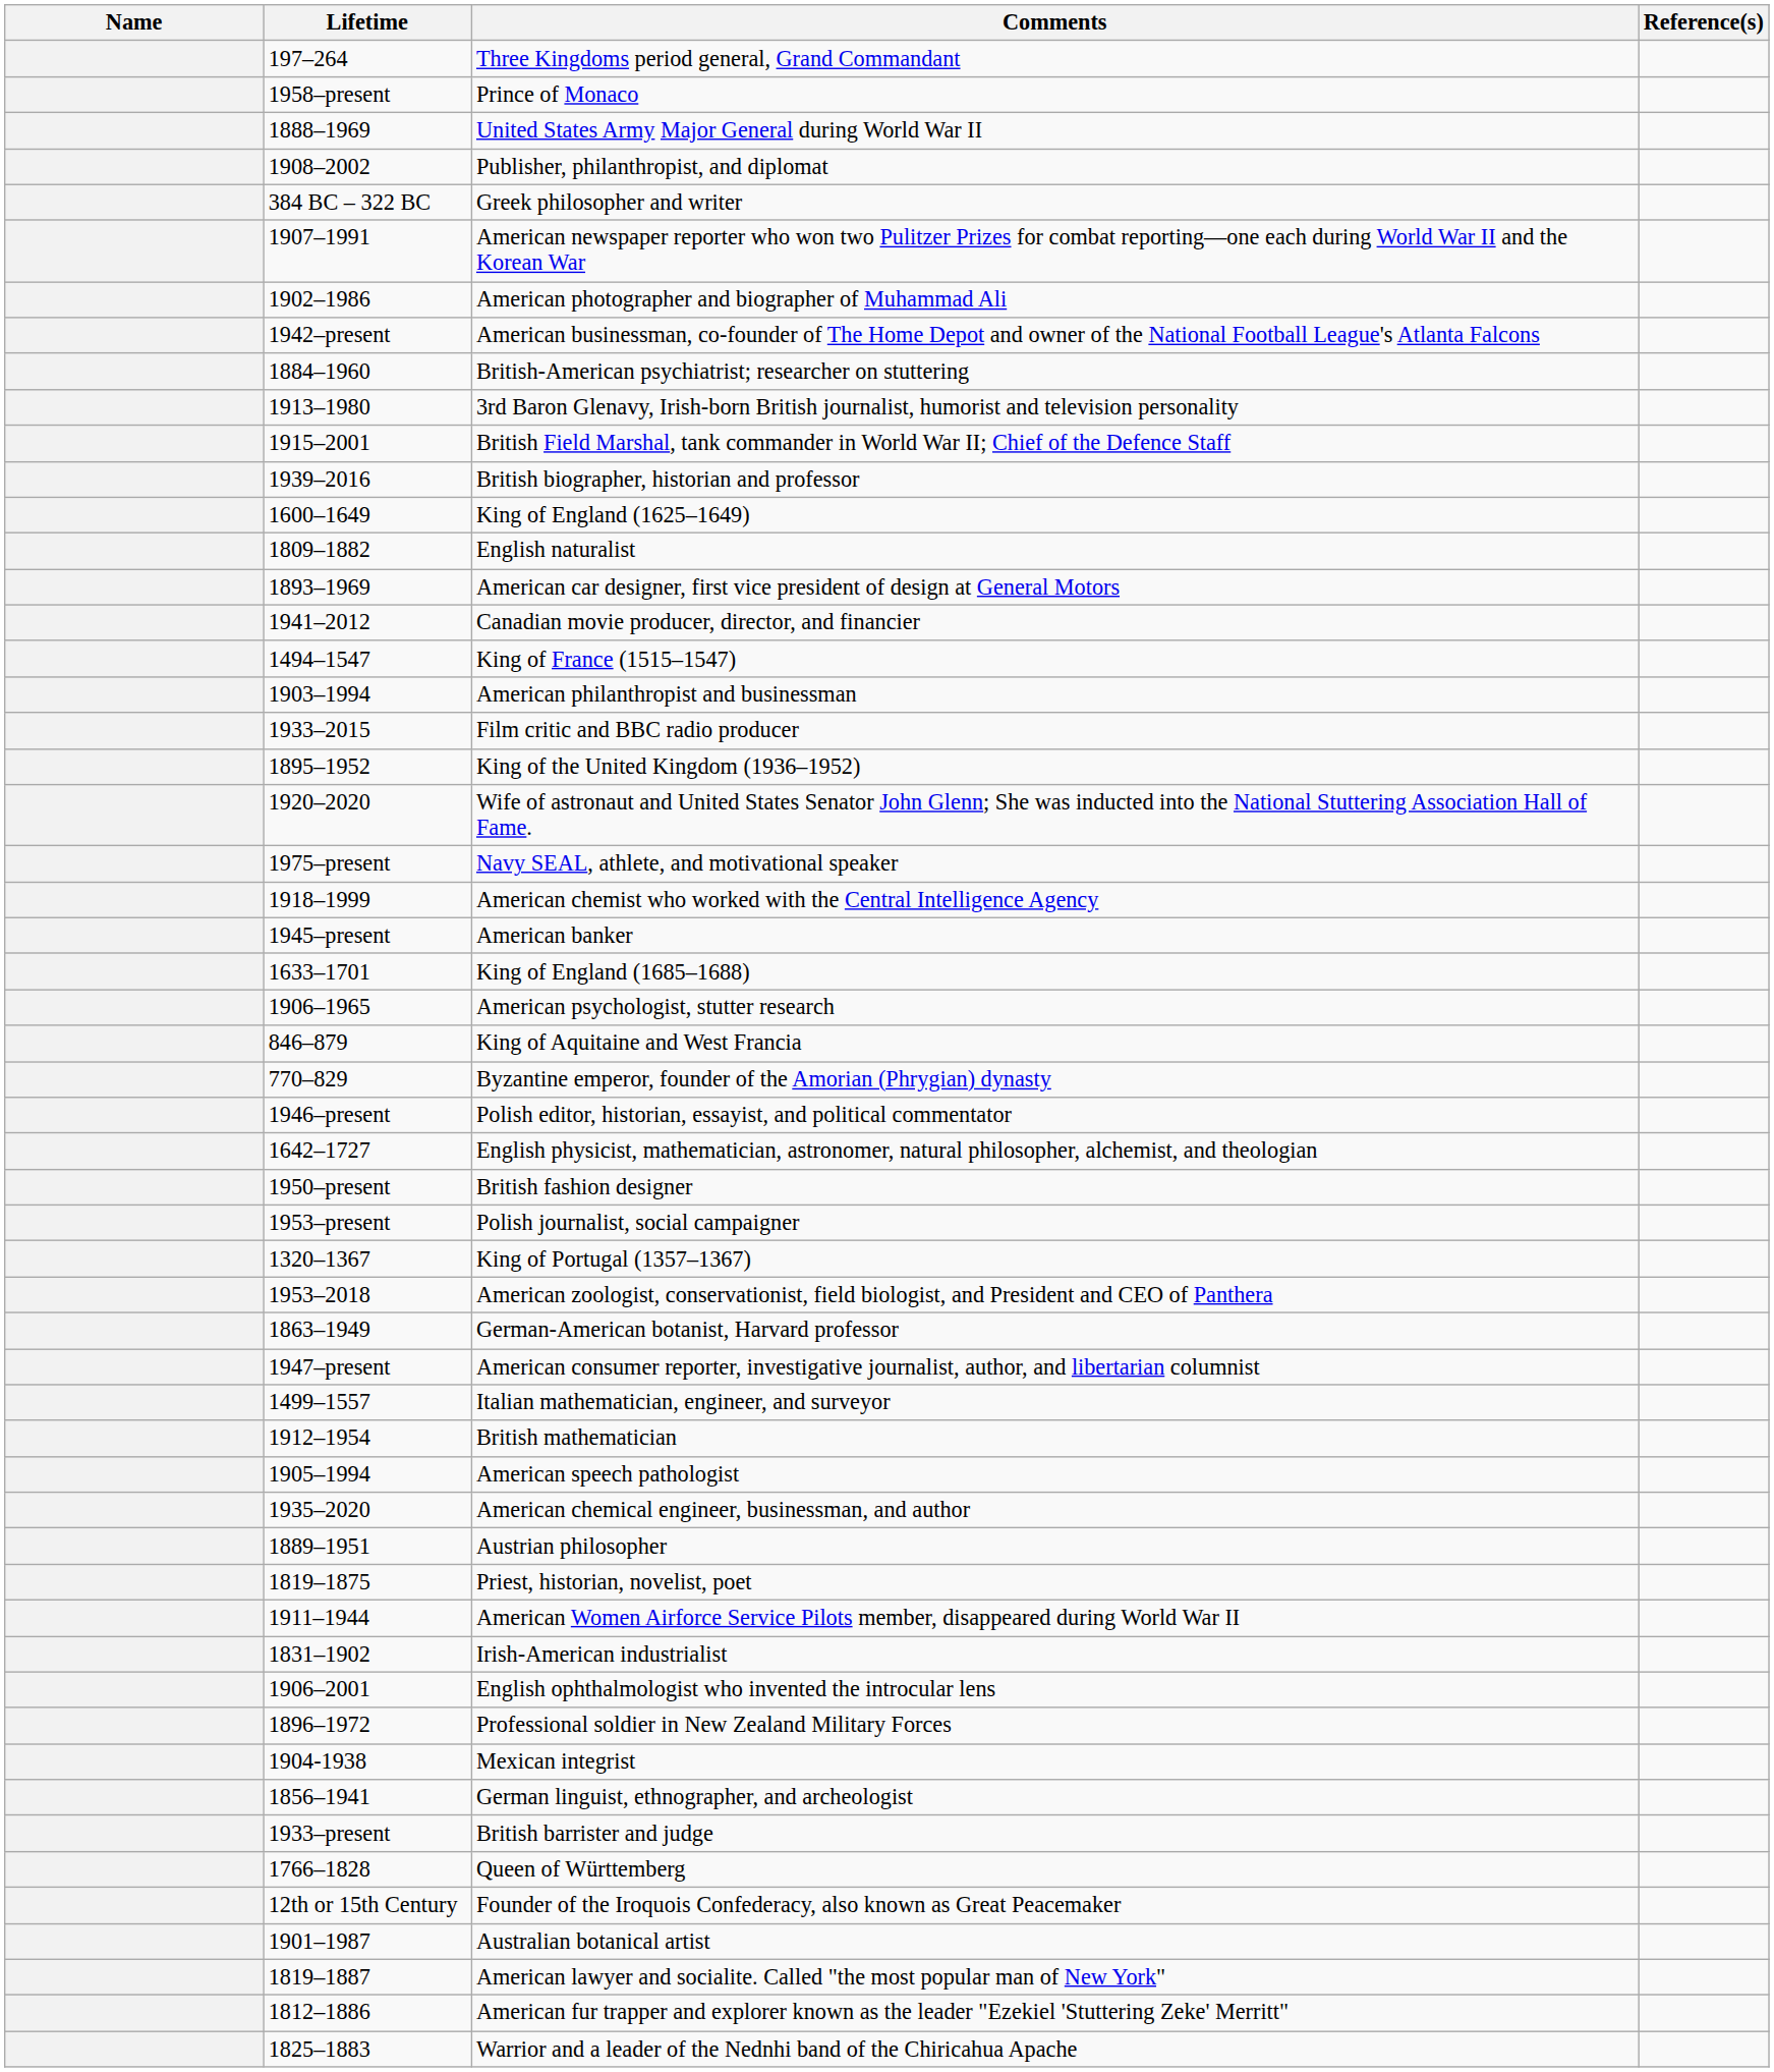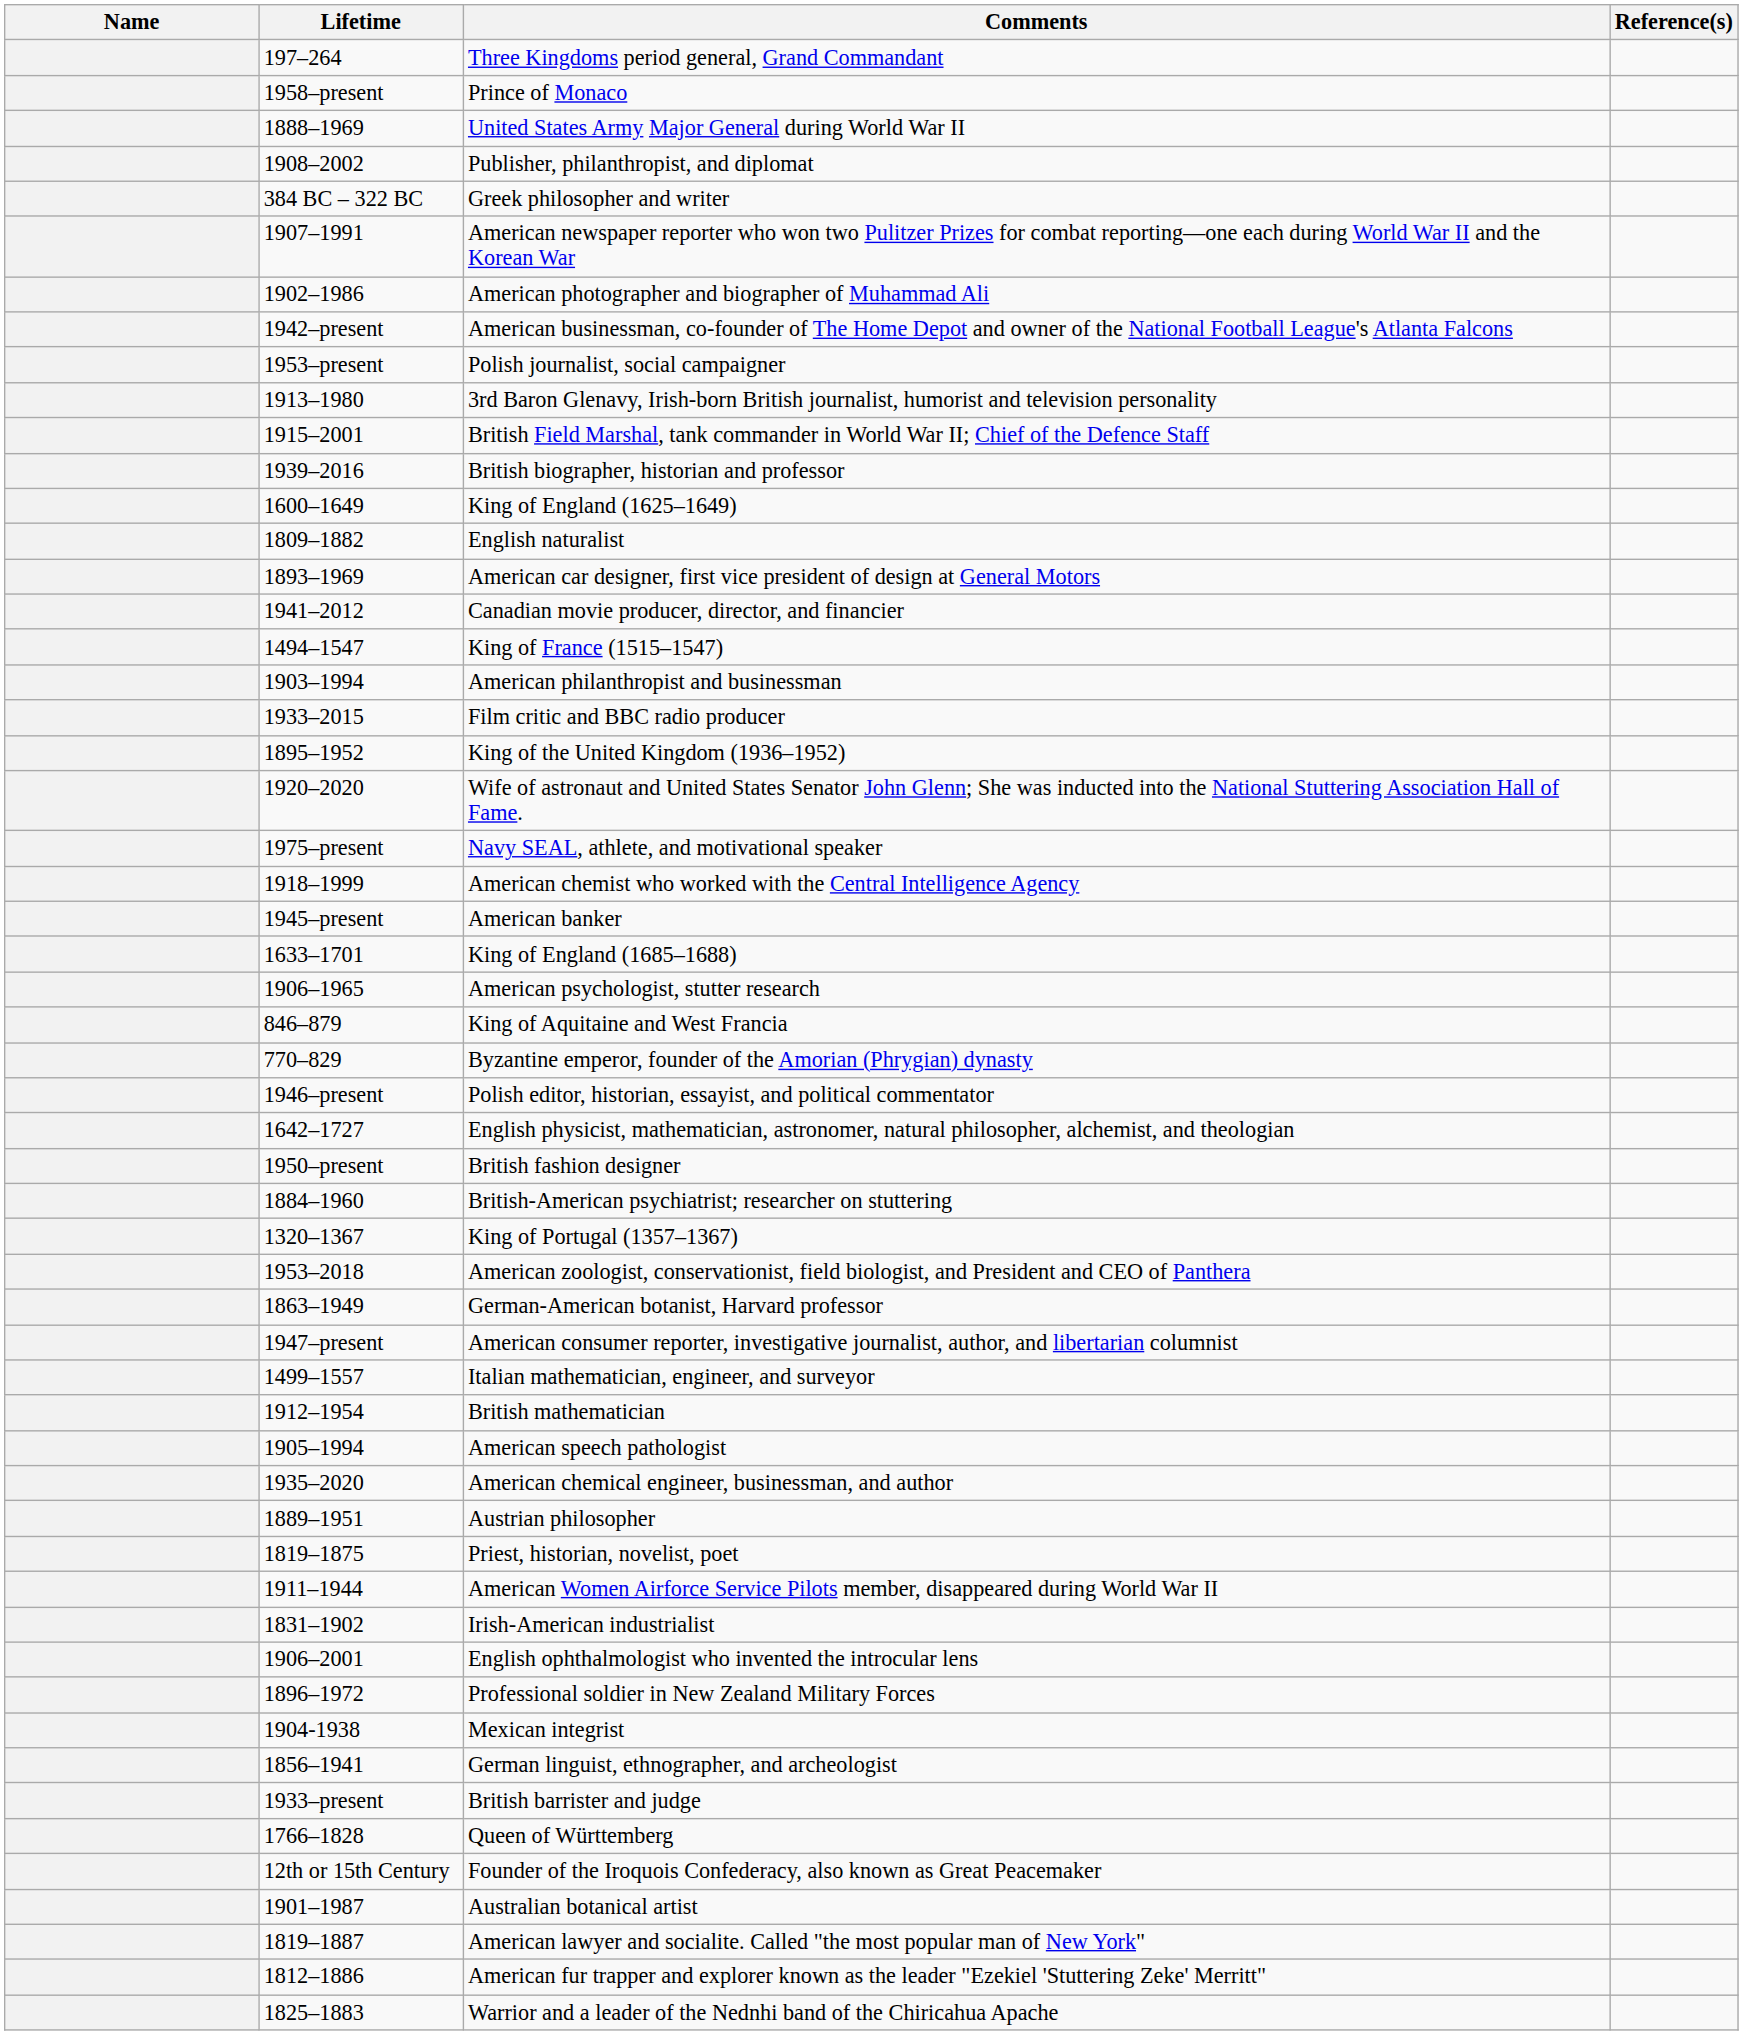rows swapped: British-American psychiatrist; researcher on stuttering <-> Polish journalist, social campaigner
